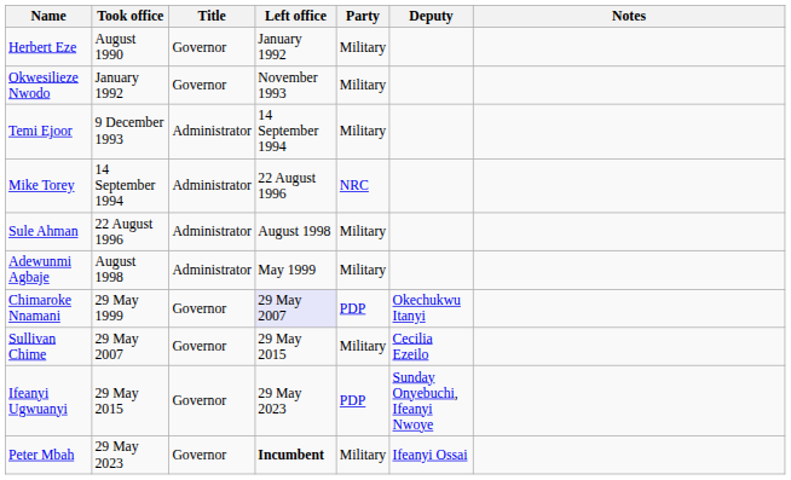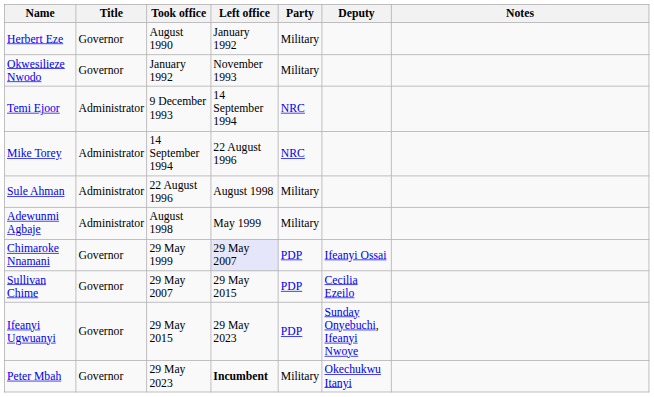columns swapped: Title <-> Took office
Temi Ejoor | Party: Military -> NRC
Chimaroke Nnamani | Deputy: Okechukwu Itanyi -> Ifeanyi Ossai
Sullivan Chime | Party: Military -> PDP
Peter Mbah | Deputy: Ifeanyi Ossai -> Okechukwu Itanyi
